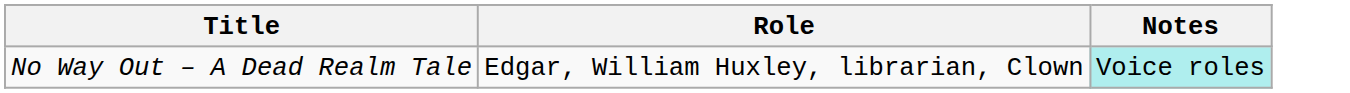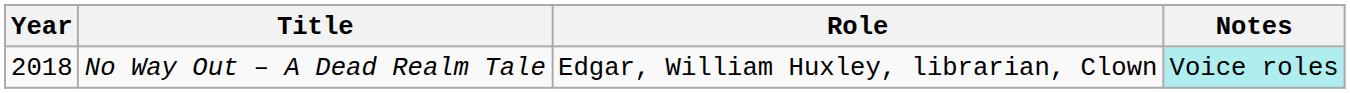+ column: Year | 2018
